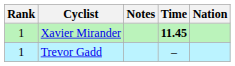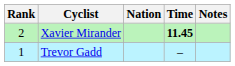columns swapped: Nation <-> Notes
Xavier Mirander | Rank: 1 -> 2
